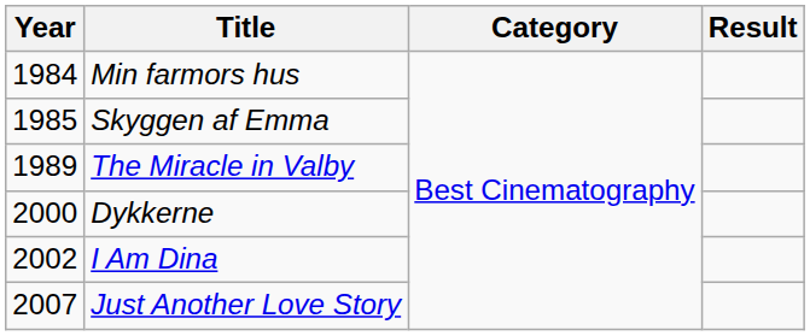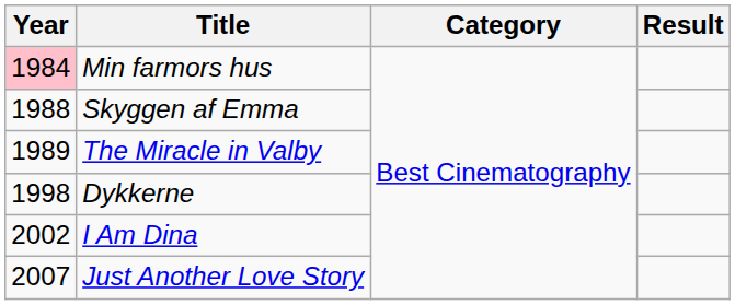Min farmors hus | Year: no background -> pink background
Skyggen af Emma | Year: 1985 -> 1988
Dykkerne | Year: 2000 -> 1998
